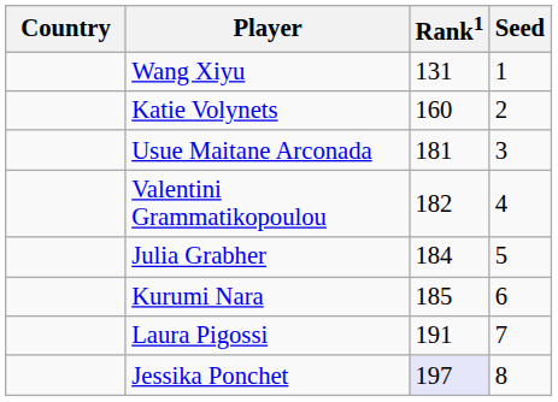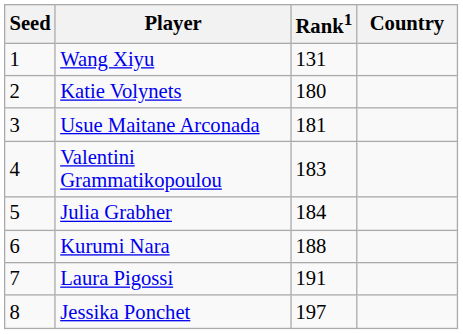columns swapped: Country <-> Seed
Katie Volynets | Rank1: 160 -> 180
Valentini Grammatikopoulou | Rank1: 182 -> 183
Kurumi Nara | Rank1: 185 -> 188
Jessika Ponchet | Rank1: lavender background -> no background
